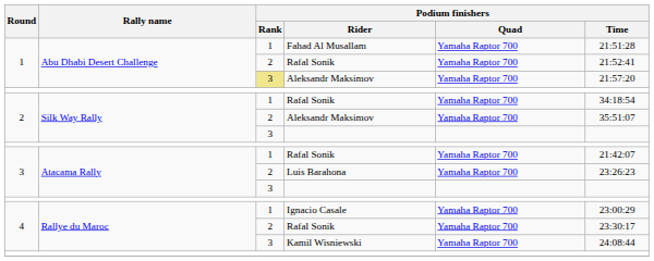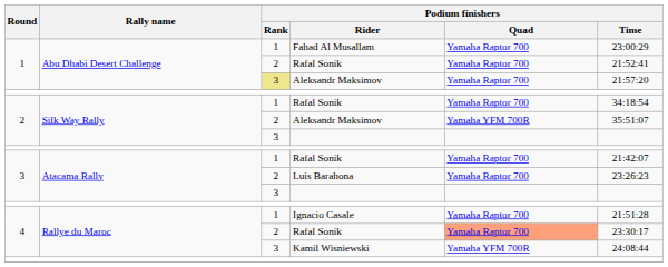Fahad Al Musallam | Podium finishers / Time: 21:51:28 -> 23:00:29
2 / Aleksandr Maksimov | Podium finishers / Quad: Yamaha Raptor 700 -> Yamaha YFM 700R
Ignacio Casale | Podium finishers / Time: 23:00:29 -> 21:51:28
4 / Rafal Sonik | Podium finishers / Quad: no background -> lightsalmon background
Kamil Wisniewski | Podium finishers / Quad: Yamaha Raptor 700 -> Yamaha YFM 700R
